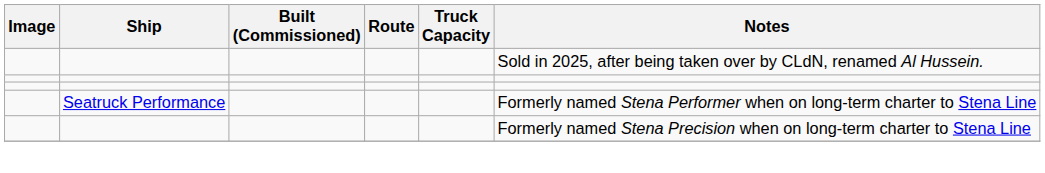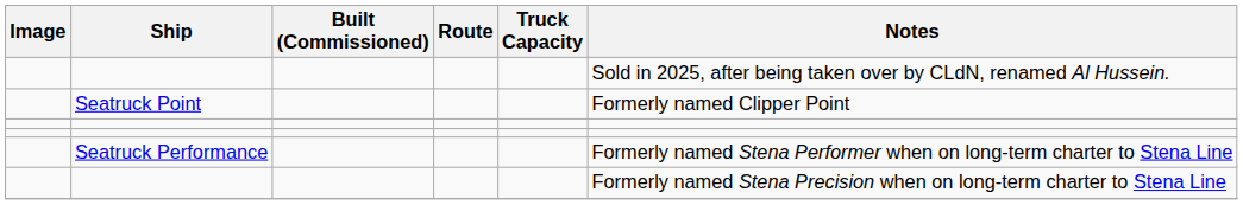+ row: Seatruck Point | Formerly named Clipper Point
